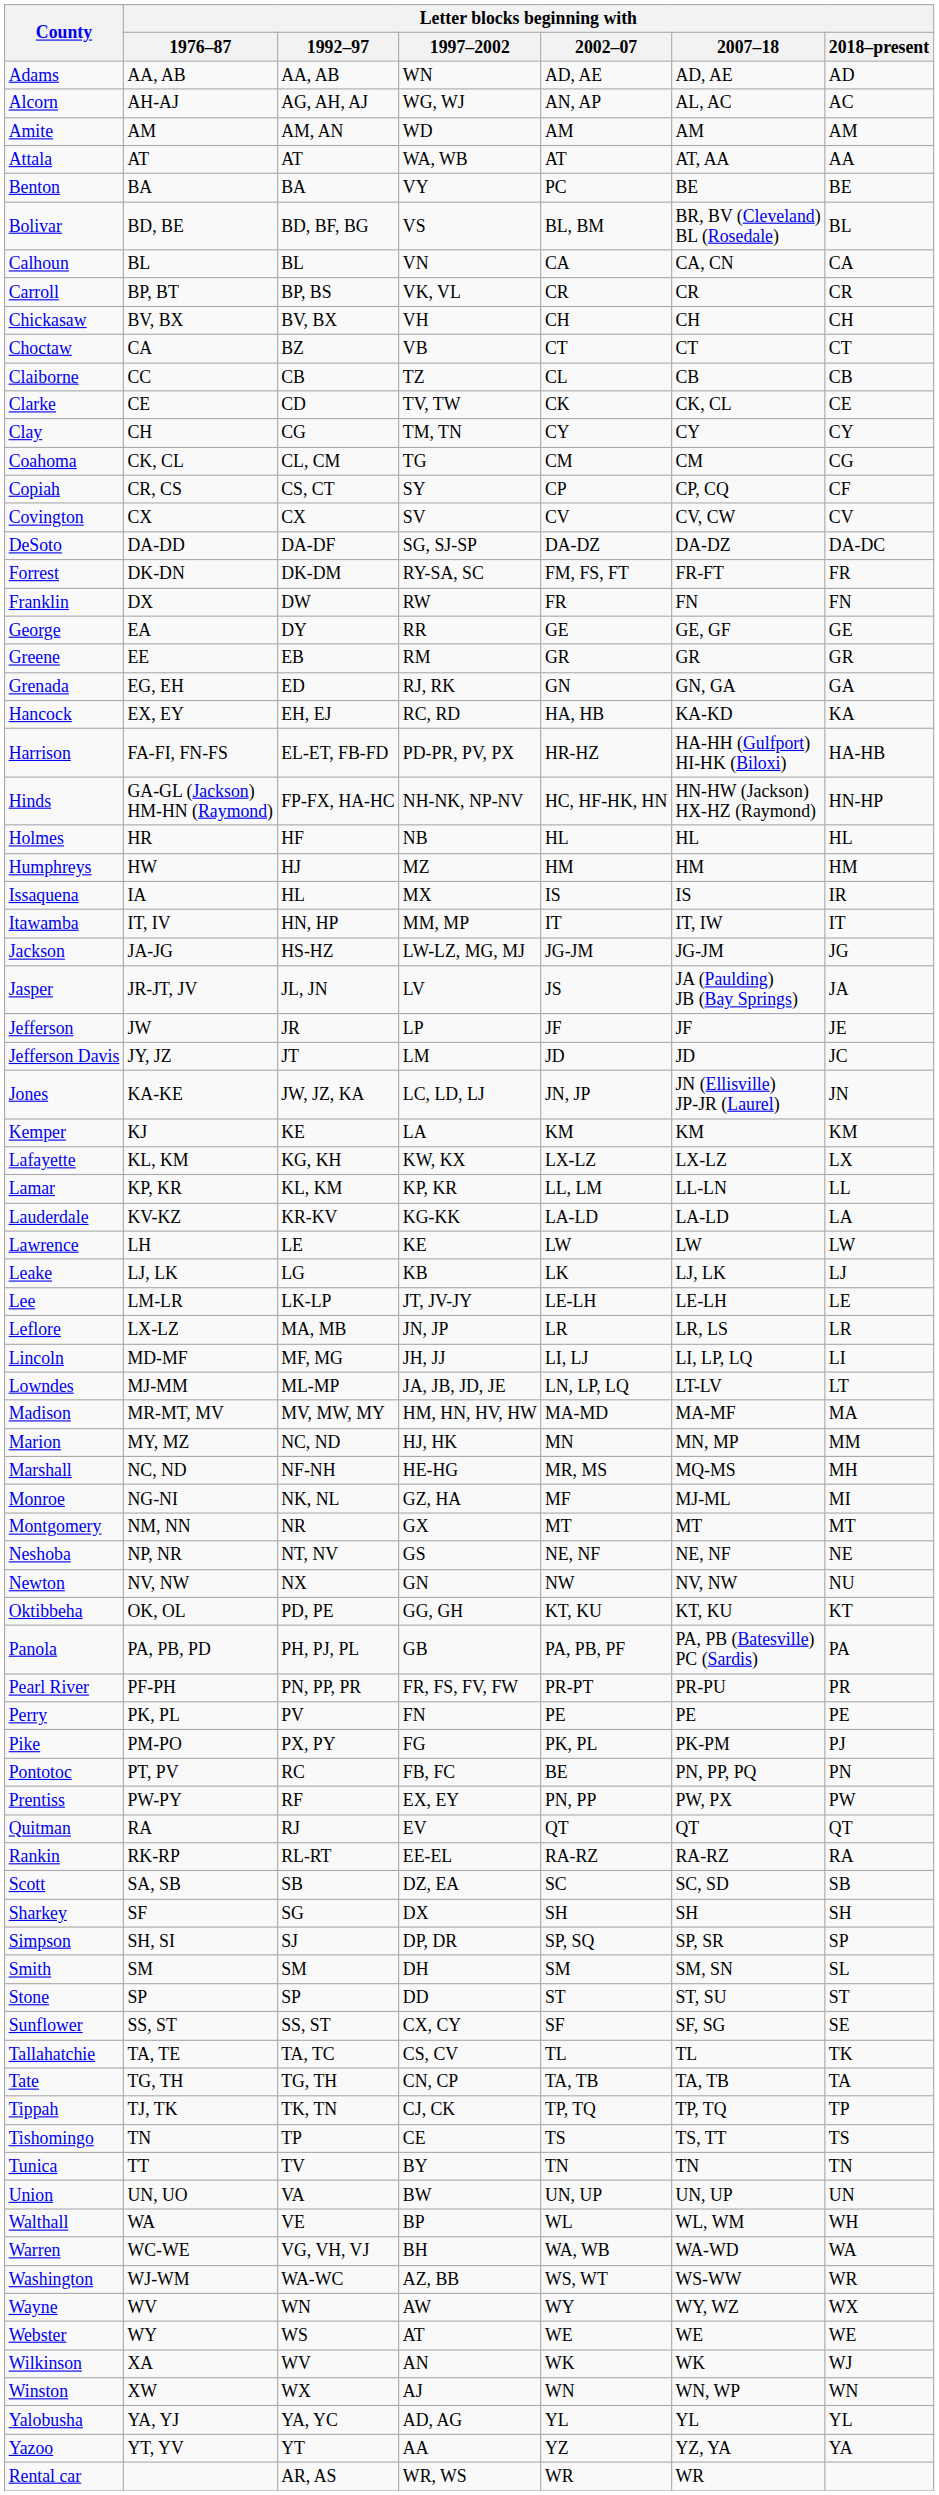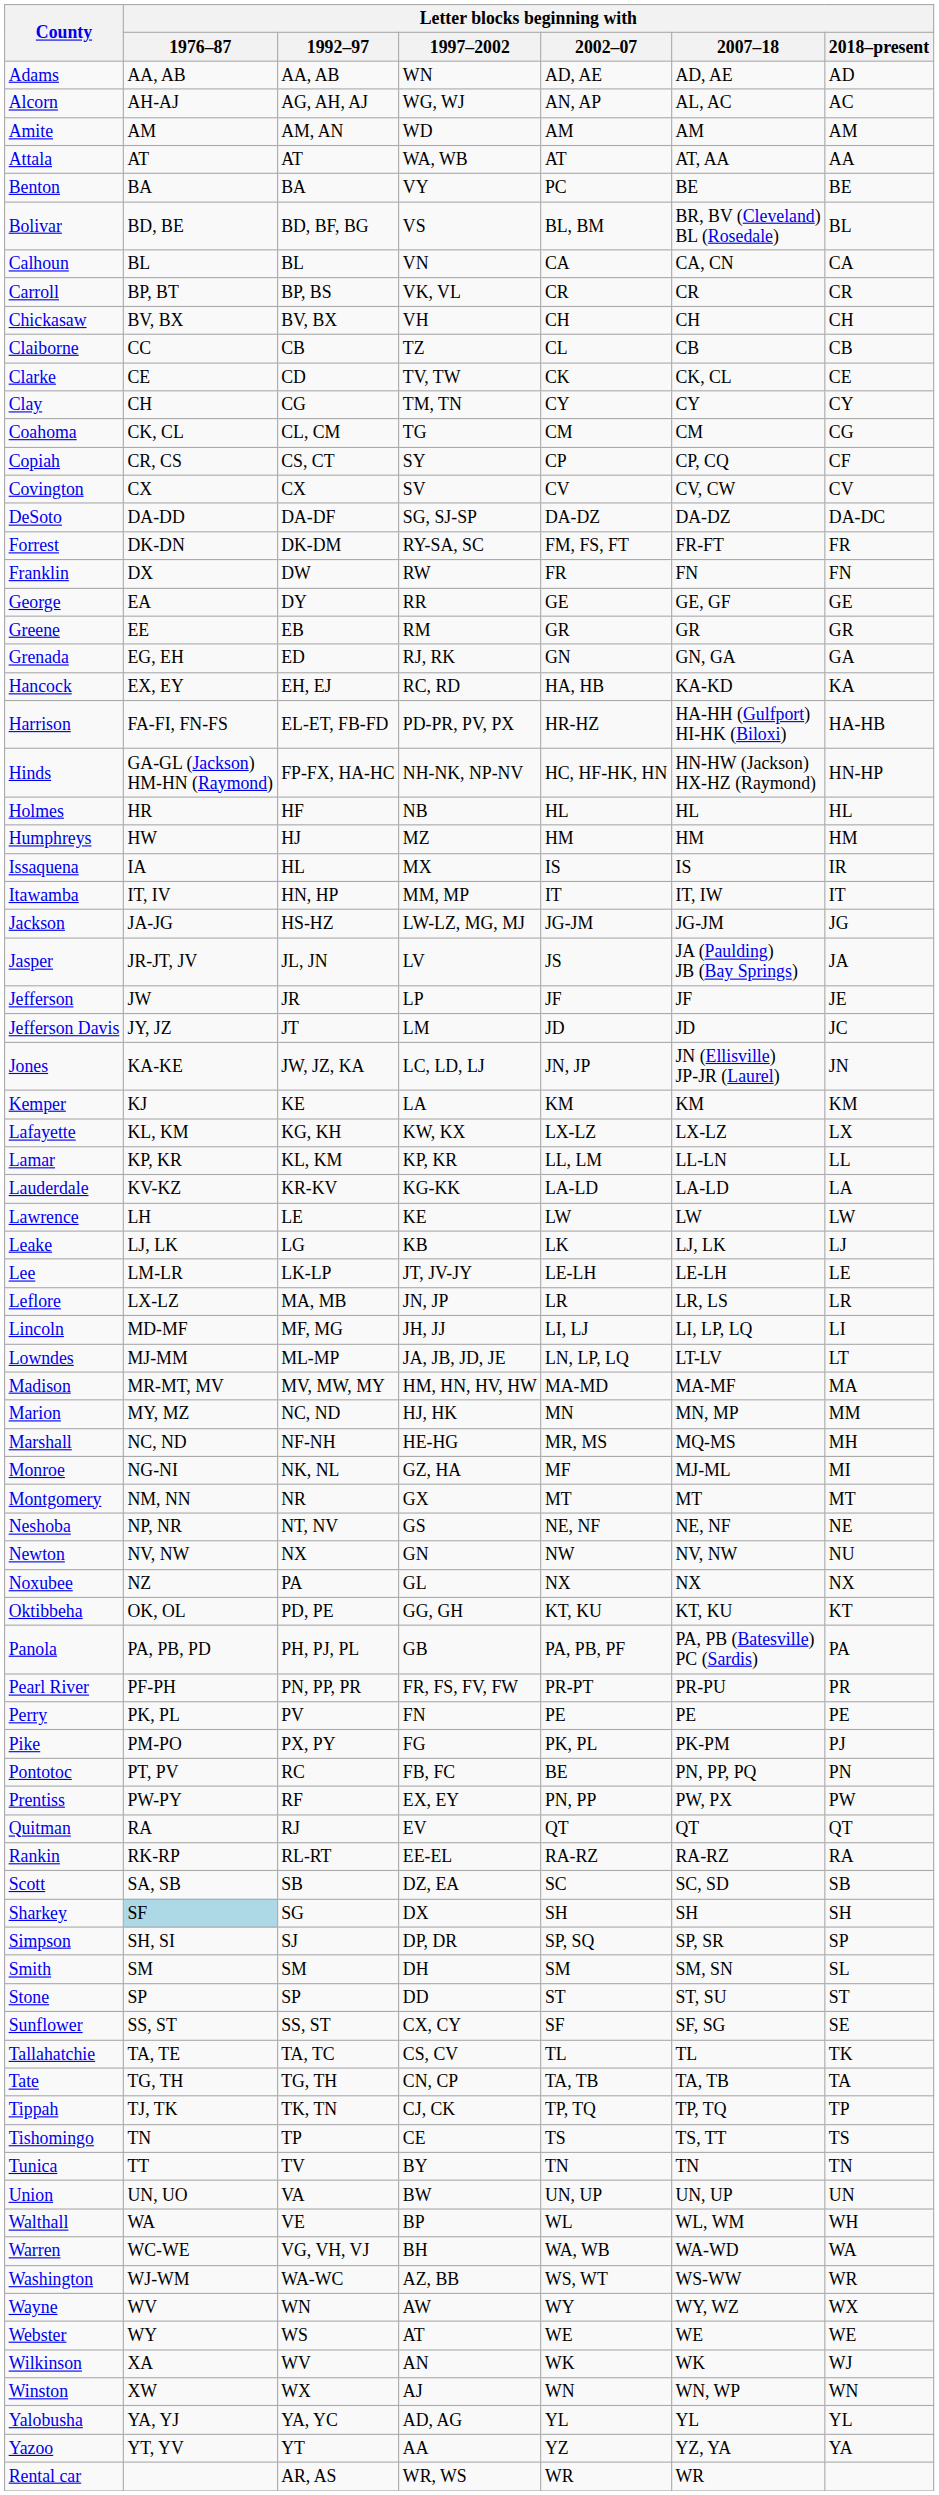- row: Choctaw | CA | BZ | VB | CT | CT | CT
+ row: Noxubee | NZ | PA | GL | NX | NX | NX
Sharkey | Letter blocks beginning with / 1976–87: no background -> lightblue background
